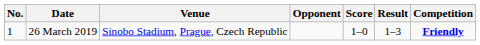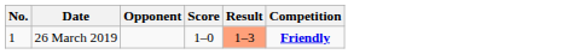- column: Venue | Sinobo Stadium, Prague, Czech Republic
26 March 2019 | Result: no background -> lightsalmon background
